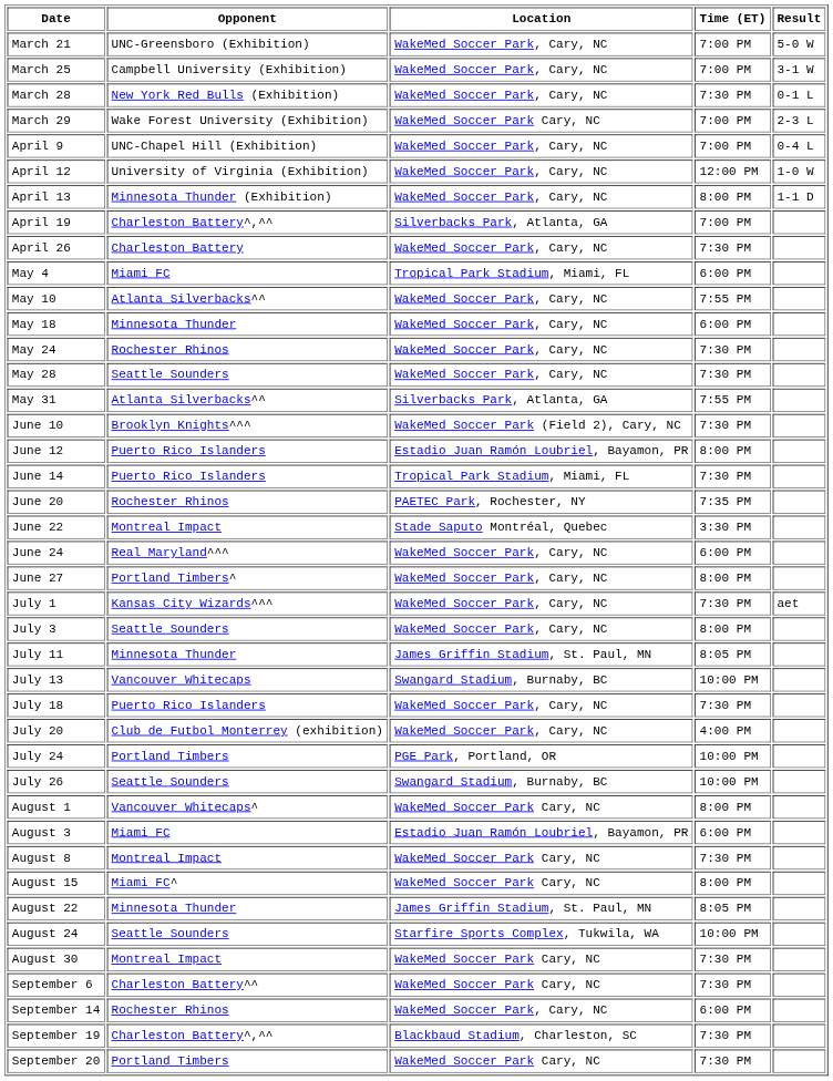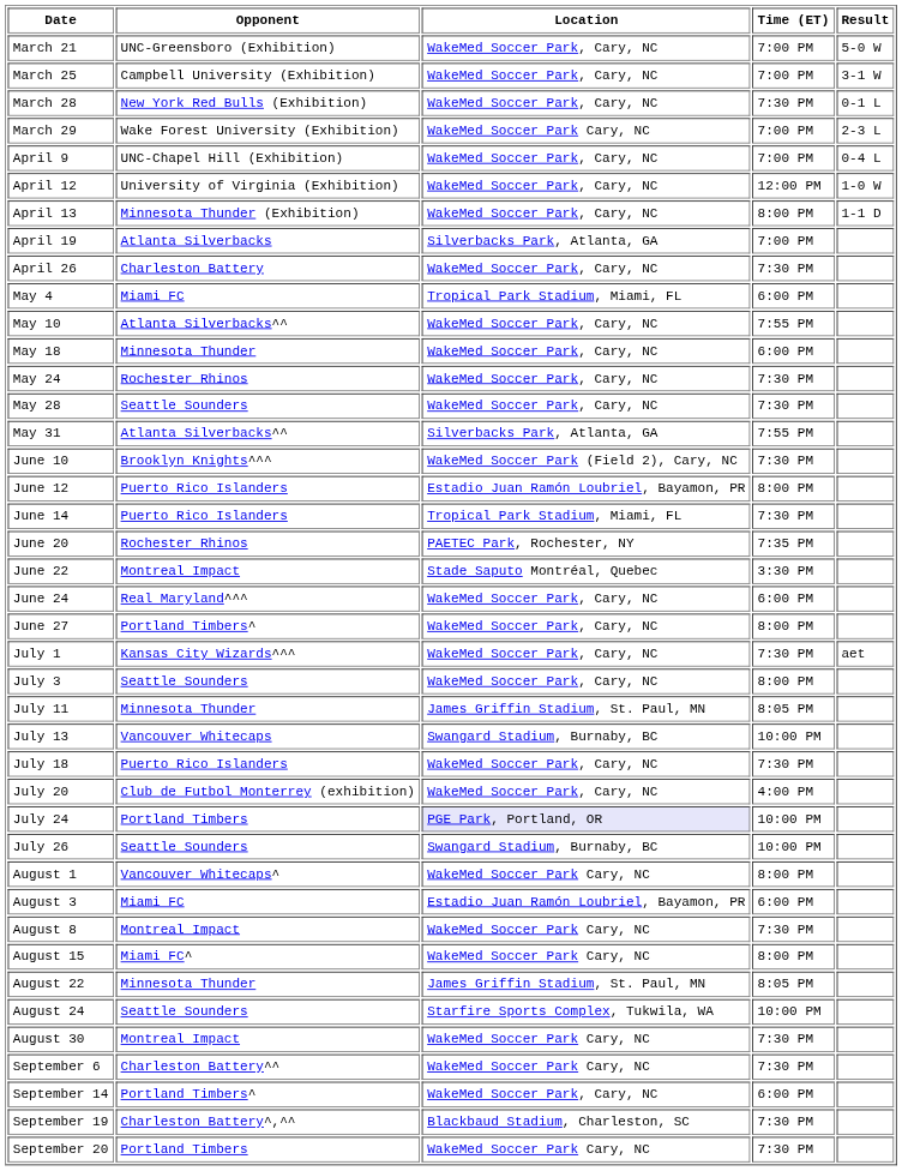April 19 | Opponent: Charleston Battery^,^^ -> Atlanta Silverbacks
July 24 | Location: no background -> lavender background
September 14 | Opponent: Rochester Rhinos -> Portland Timbers^
